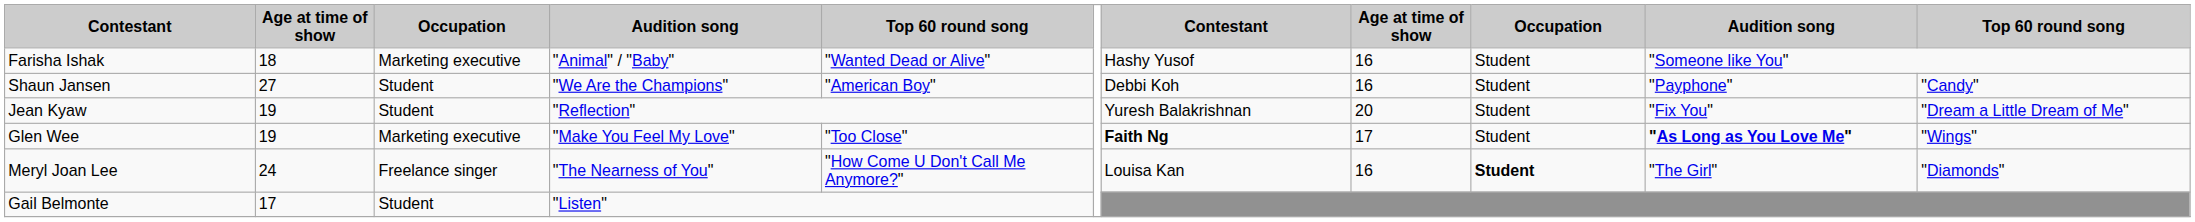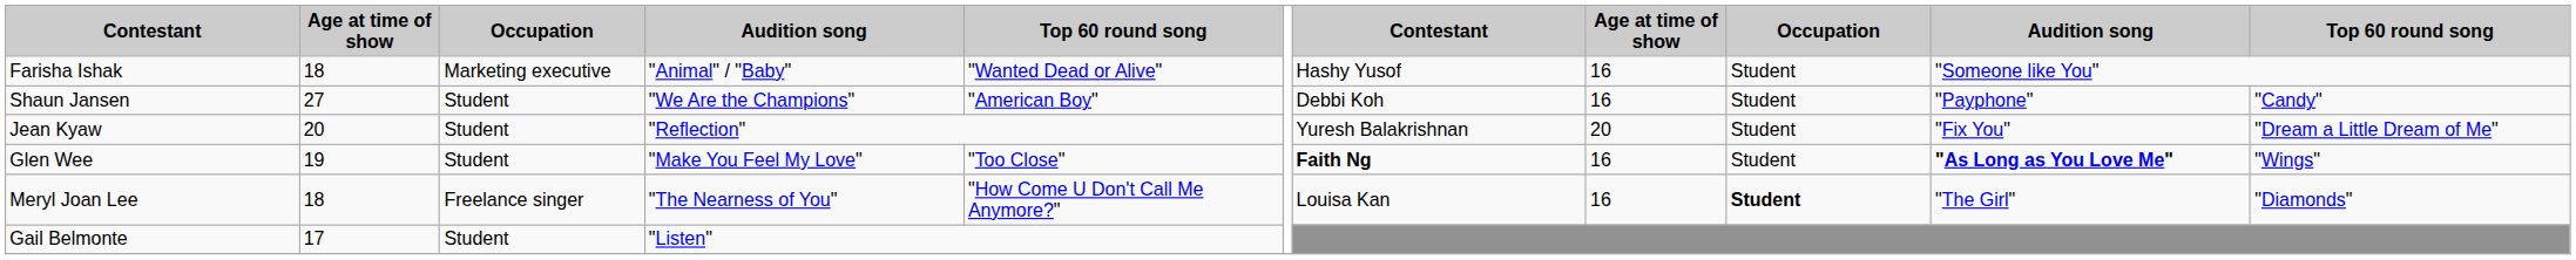Jean Kyaw | column 2: 19 -> 20
Glen Wee | column 3: Marketing executive -> Student
Glen Wee | column 8: 17 -> 16
Meryl Joan Lee | column 2: 24 -> 18
